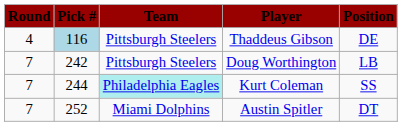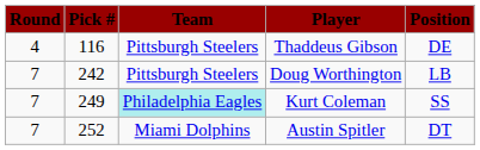Thaddeus Gibson | Pick #: lightblue background -> no background
Kurt Coleman | Pick #: 244 -> 249
